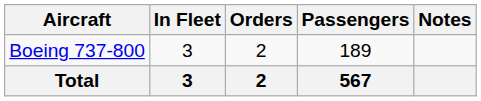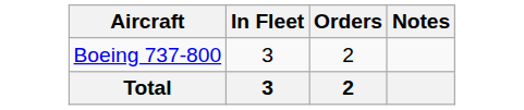- column: Passengers | 189 | 567
